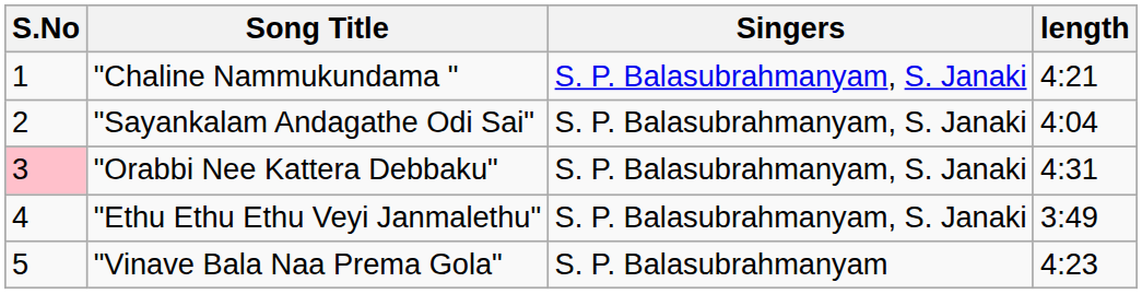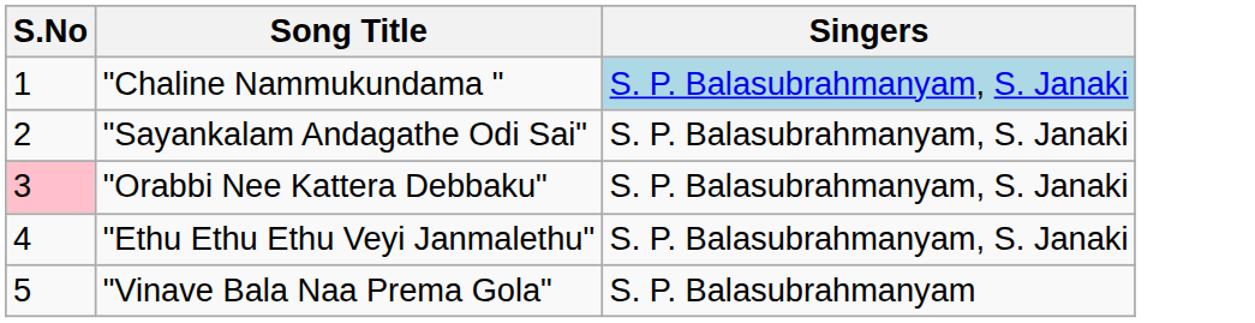- column: length | 4:21 | 4:04 | 4:31 | 3:49 | 4:23
"Chaline Nammukundama " | Singers: no background -> lightblue background
